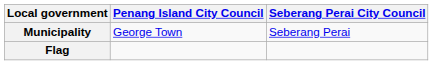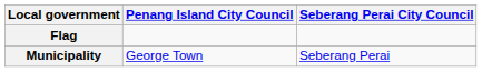rows swapped: Flag <-> Municipality
